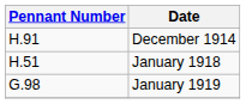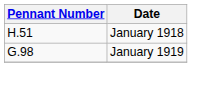- row: H.91 | December 1914
